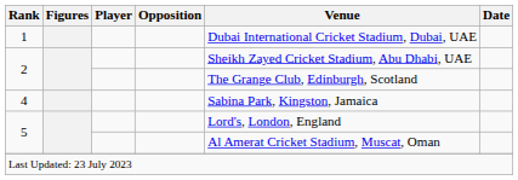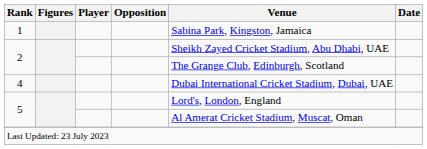1 | Venue: Dubai International Cricket Stadium, Dubai, UAE -> Sabina Park, Kingston, Jamaica
4 | Venue: Sabina Park, Kingston, Jamaica -> Dubai International Cricket Stadium, Dubai, UAE
